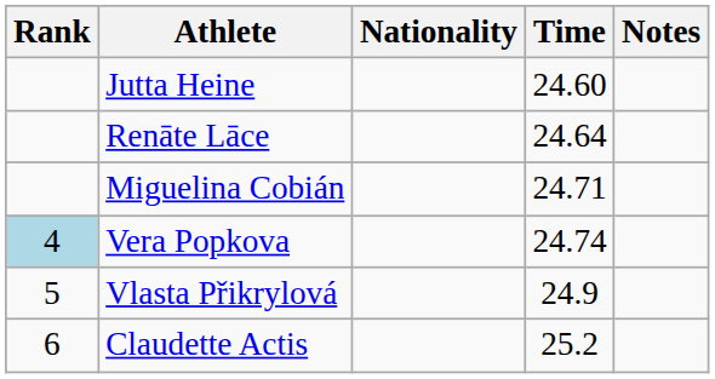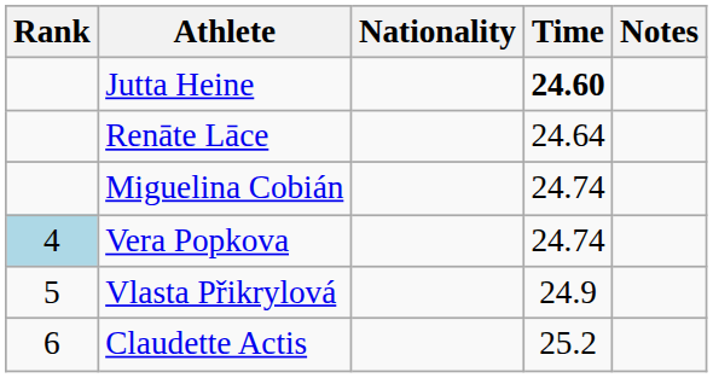Jutta Heine | Time: normal -> bold
Miguelina Cobián | Time: 24.71 -> 24.74
